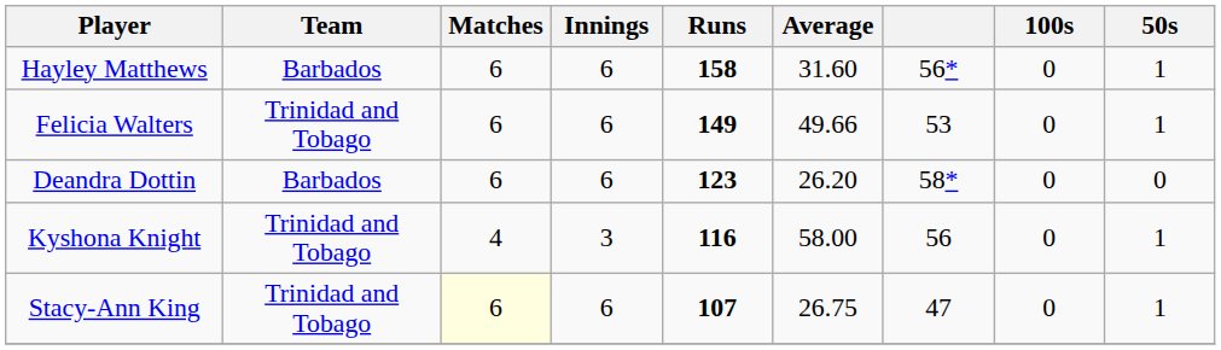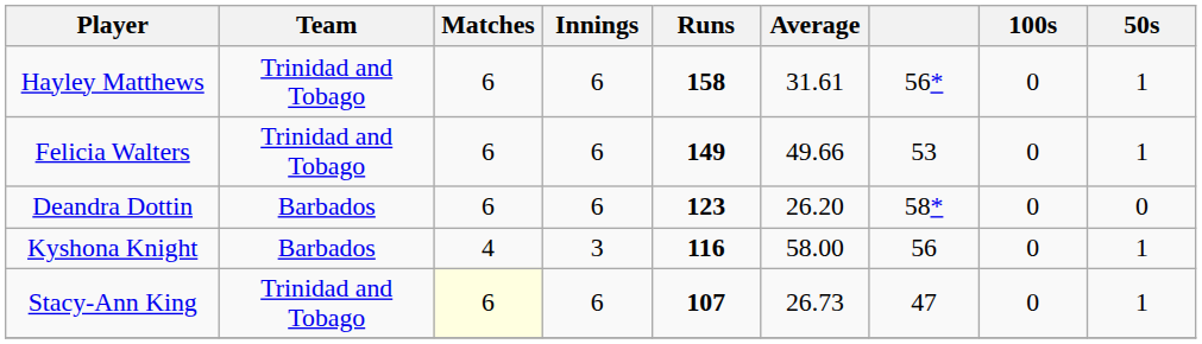Hayley Matthews | Team: Barbados -> Trinidad and Tobago
Hayley Matthews | Average: 31.60 -> 31.61
Kyshona Knight | Team: Trinidad and Tobago -> Barbados
Stacy-Ann King | Average: 26.75 -> 26.73
